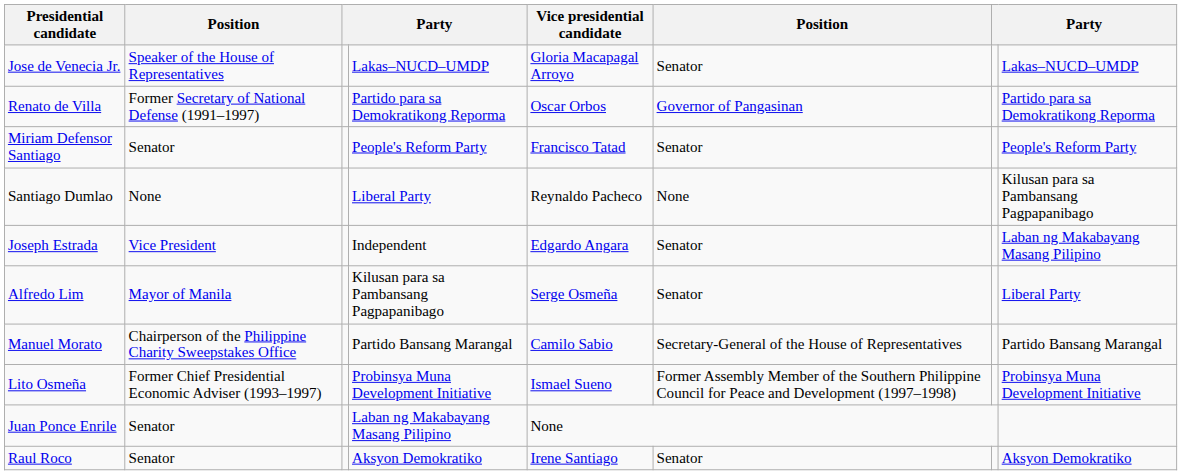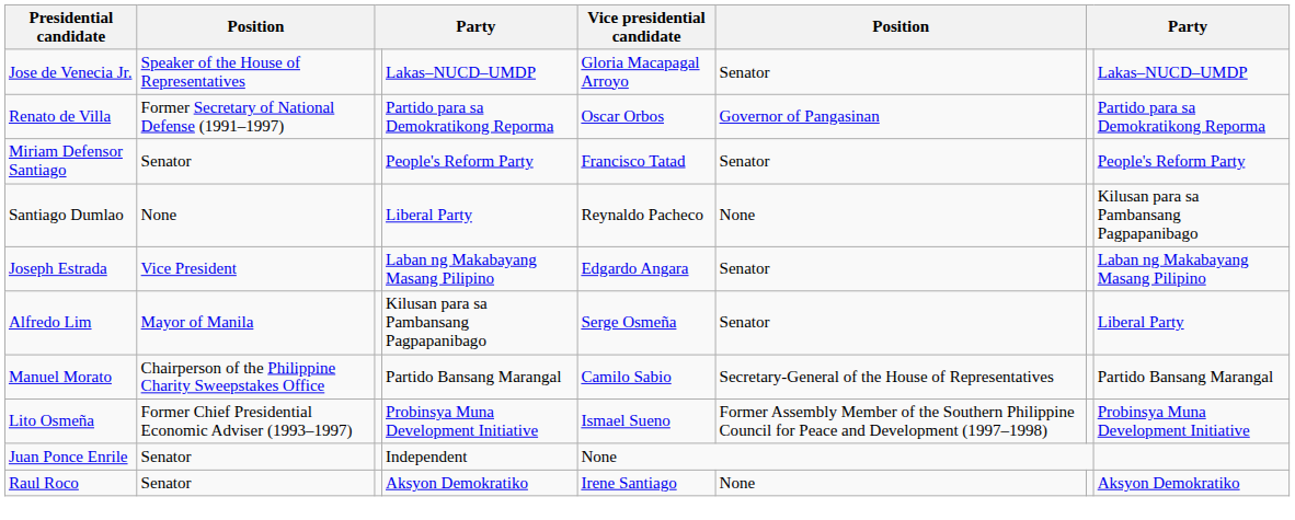Joseph Estrada | column 4: Independent -> Laban ng Makabayang Masang Pilipino
Juan Ponce Enrile | column 4: Laban ng Makabayang Masang Pilipino -> Independent
Raul Roco | column 6: Senator -> None
